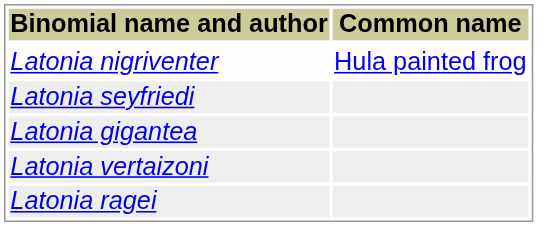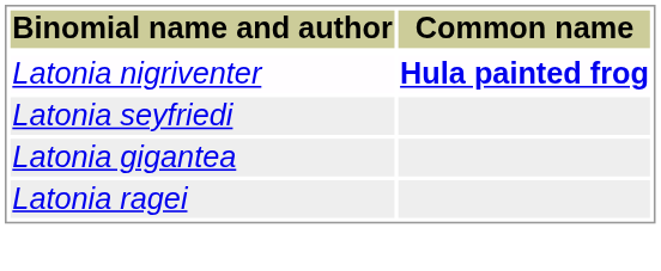Latonia nigriventer | Common name: normal -> bold
- row: Latonia vertaizoni
